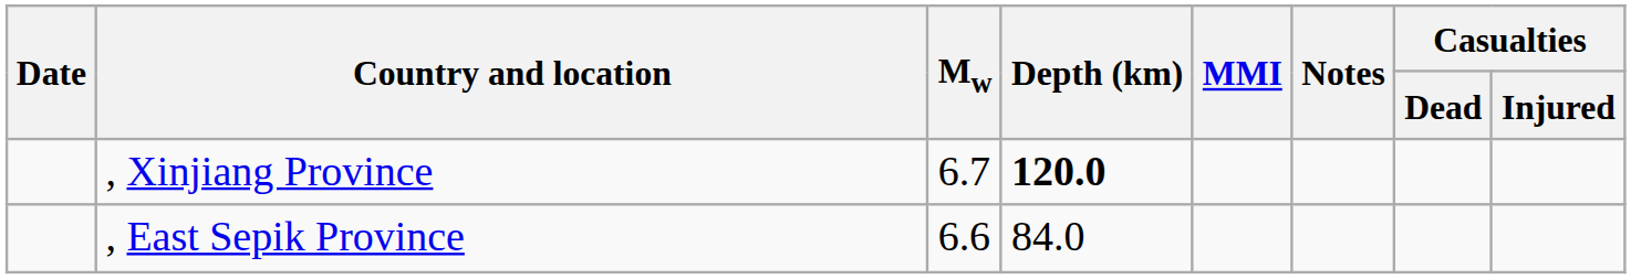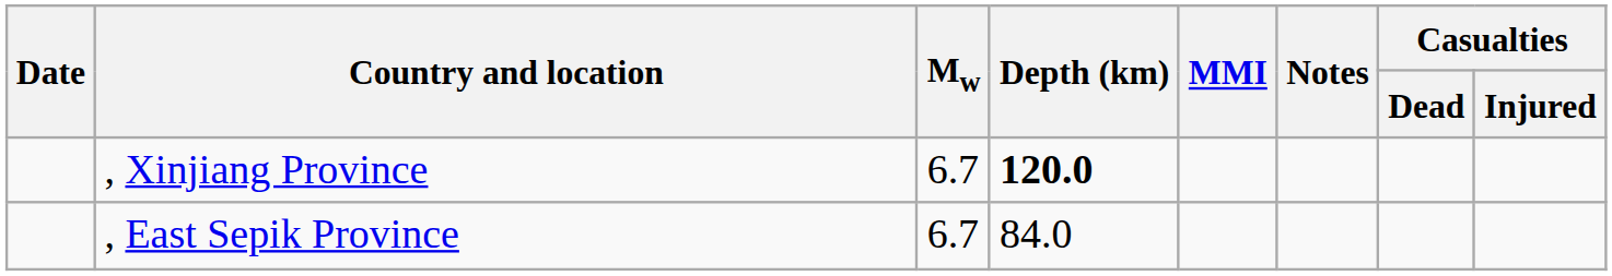, East Sepik Province | Mw: 6.6 -> 6.7
